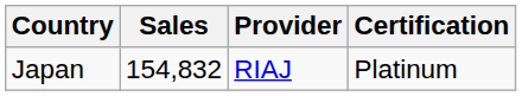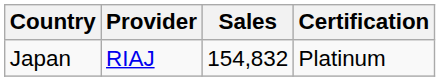columns swapped: Provider <-> Sales
